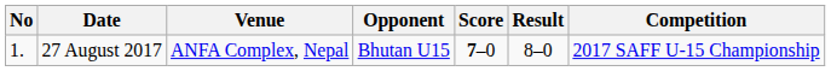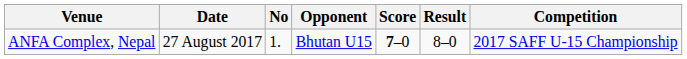columns swapped: No <-> Venue
